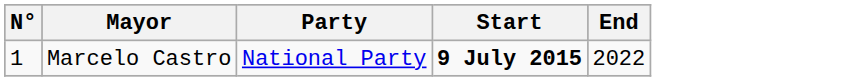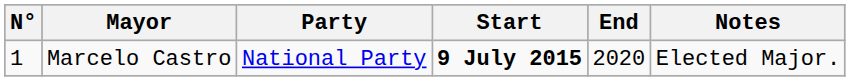+ column: Notes | Elected Major.
Marcelo Castro | End: 2022 -> 2020
